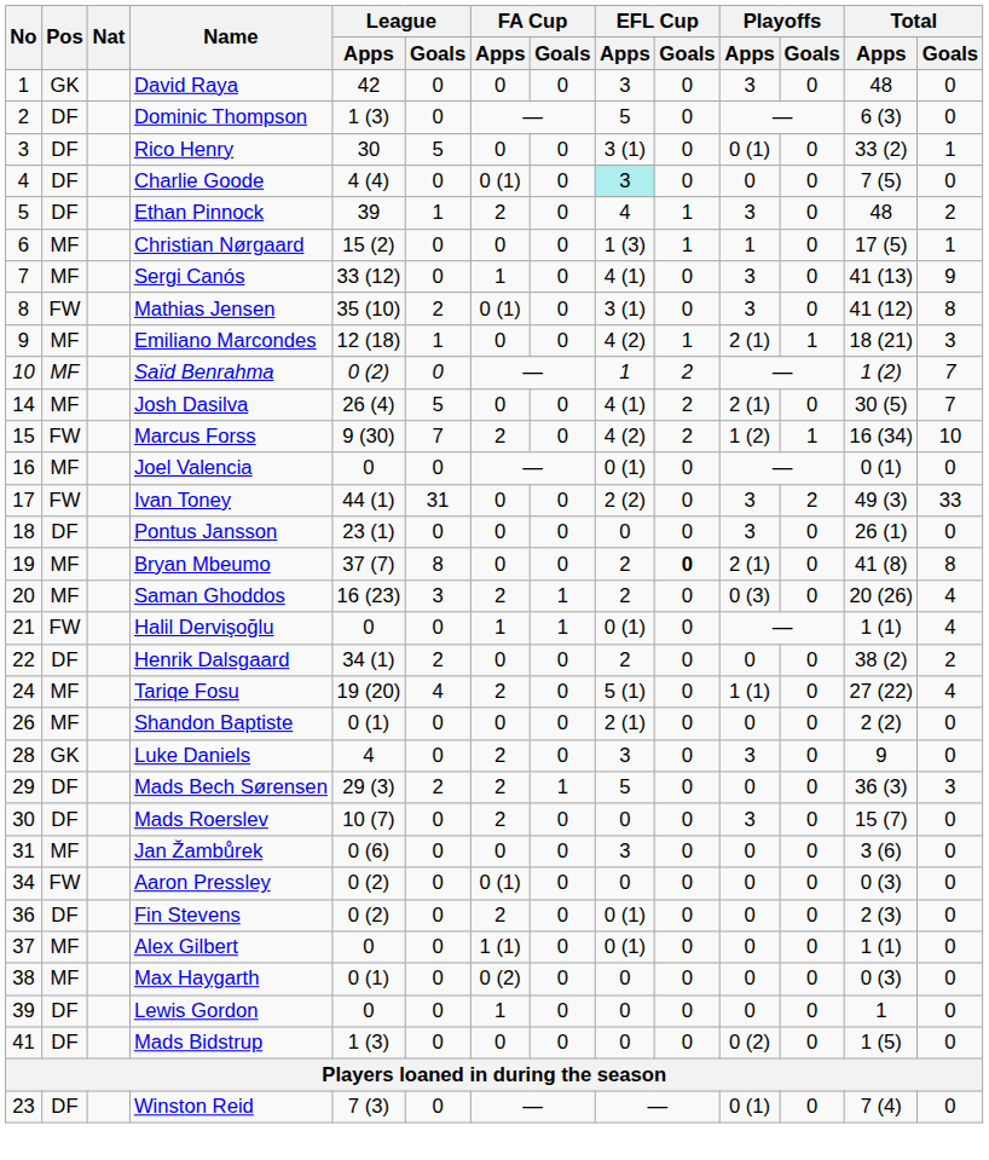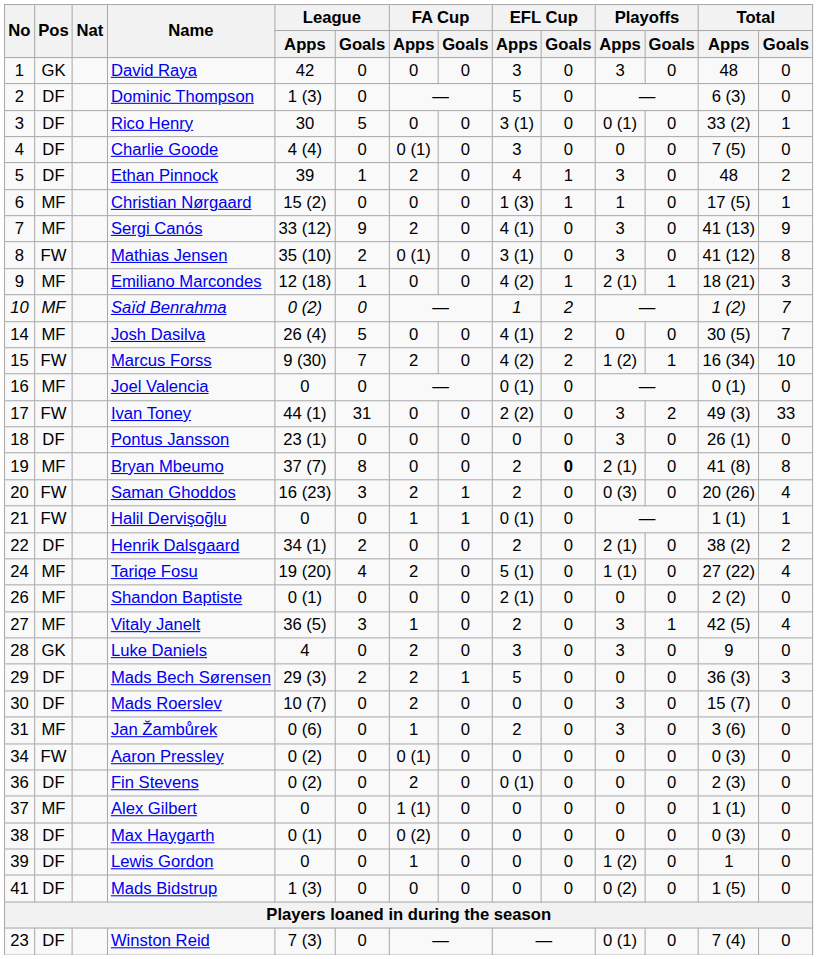Charlie Goode | EFL Cup / Apps: paleturquoise background -> no background
Sergi Canós | League / Goals: 0 -> 9
Sergi Canós | FA Cup / Apps: 1 -> 2
Josh Dasilva | Playoffs / Apps: 2 (1) -> 0
Saman Ghoddos | Pos: MF -> FW
Halil Dervişoğlu | Total / Goals: 4 -> 1
Henrik Dalsgaard | Playoffs / Apps: 0 -> 2 (1)
+ row: 27 | MF | Vitaly Janelt | 36 (5) | 3 | 1 | 0 | 2 | 0 | 3 | 1 | 42 (5) | 4
Jan Žambůrek | FA Cup / Apps: 0 -> 1
Jan Žambůrek | EFL Cup / Apps: 3 -> 2
Jan Žambůrek | Playoffs / Apps: 0 -> 3
Alex Gilbert | EFL Cup / Apps: 0 (1) -> 0
Max Haygarth | Pos: MF -> DF
Lewis Gordon | Playoffs / Apps: 0 -> 1 (2)
